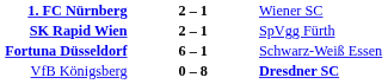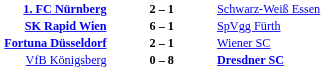1. FC Nürnberg | column 3: Wiener SC -> Schwarz-Weiß Essen
SK Rapid Wien | column 2: 2 – 1 -> 6 – 1
Fortuna Düsseldorf | column 2: 6 – 1 -> 2 – 1
Fortuna Düsseldorf | column 3: Schwarz-Weiß Essen -> Wiener SC
